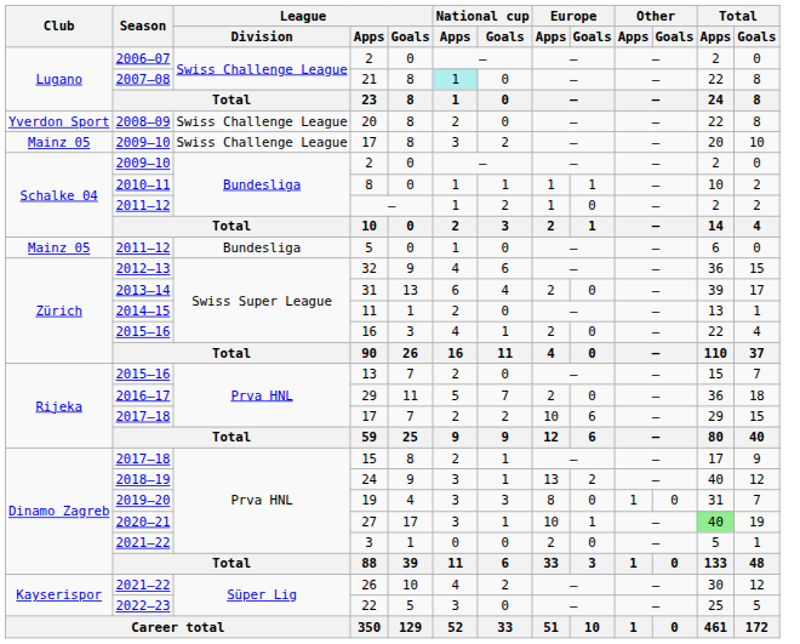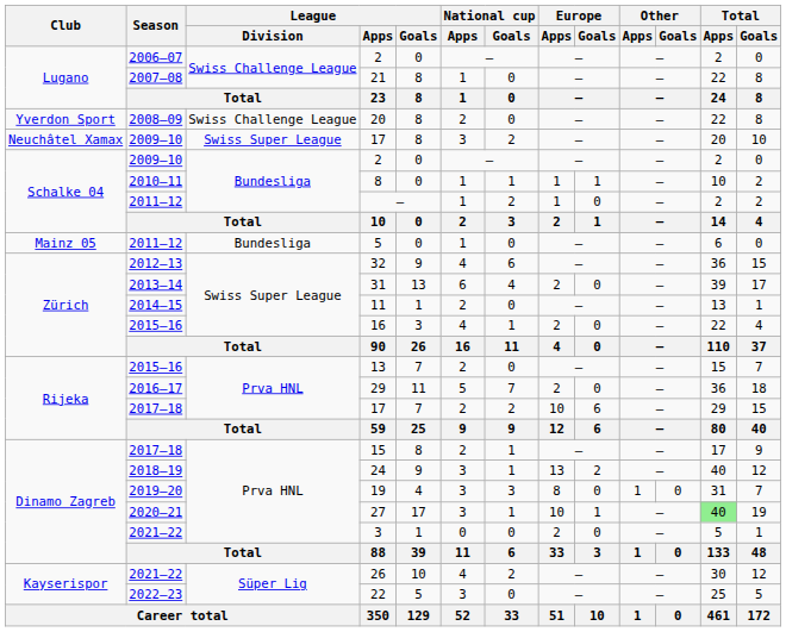21 | National cup / Apps: paleturquoise background -> no background
2009–10 / 17 | Club: Mainz 05 -> Neuchâtel Xamax
2009–10 / 17 | League / Division: Swiss Challenge League -> Swiss Super League
